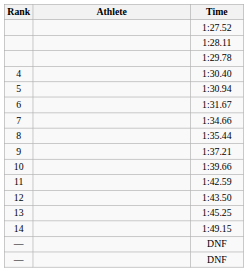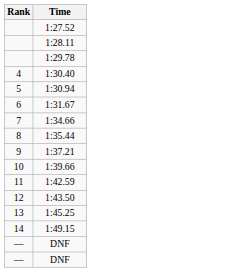- column: Athlete
